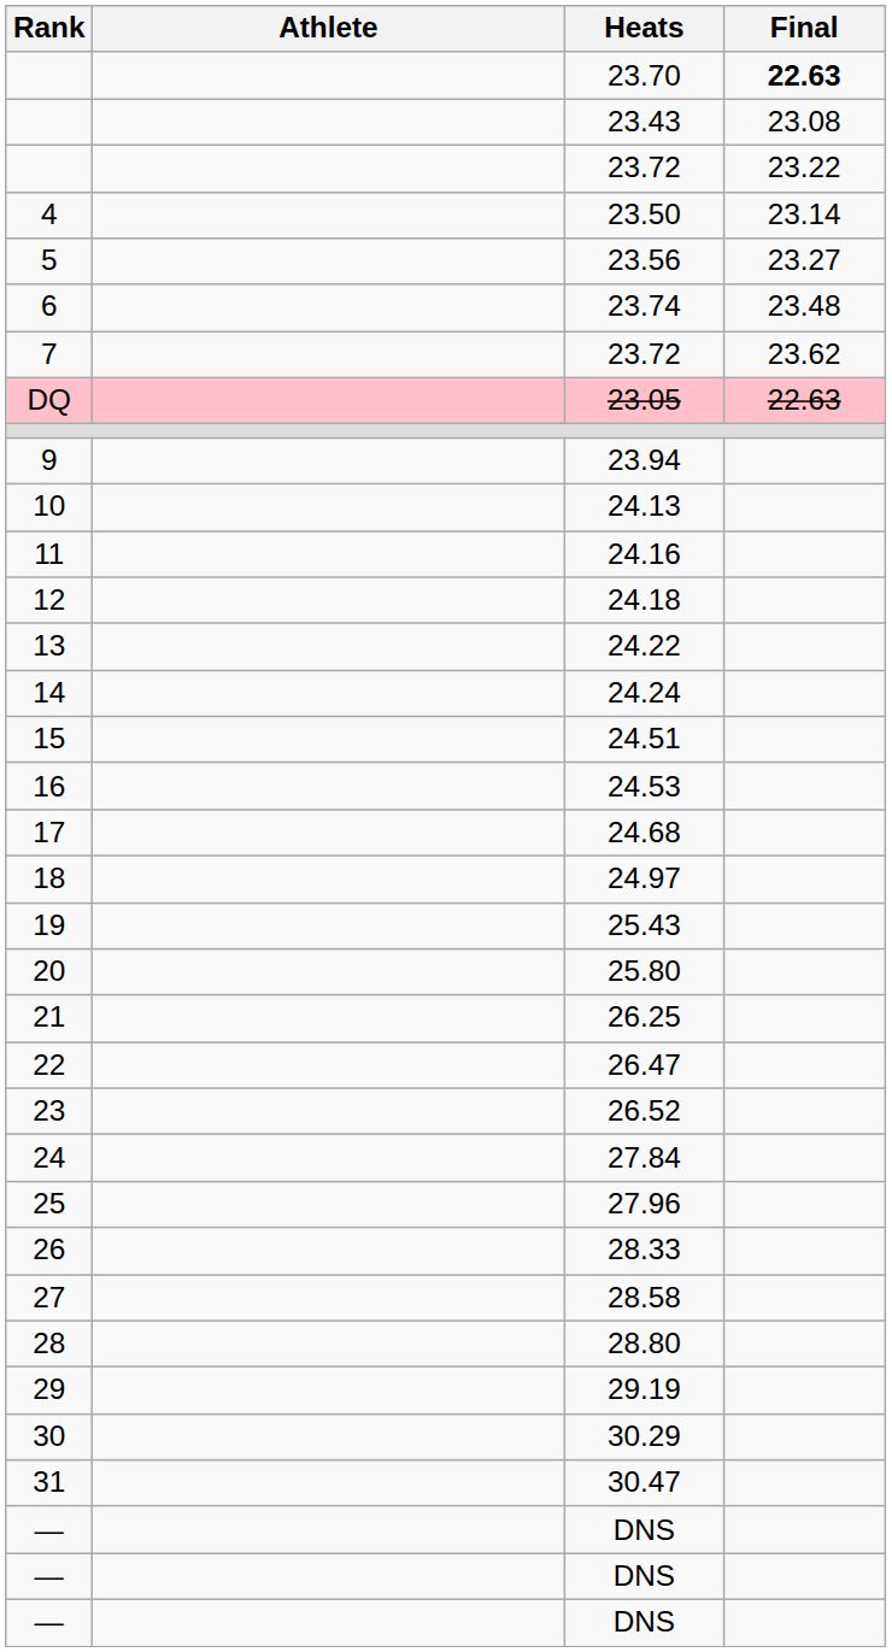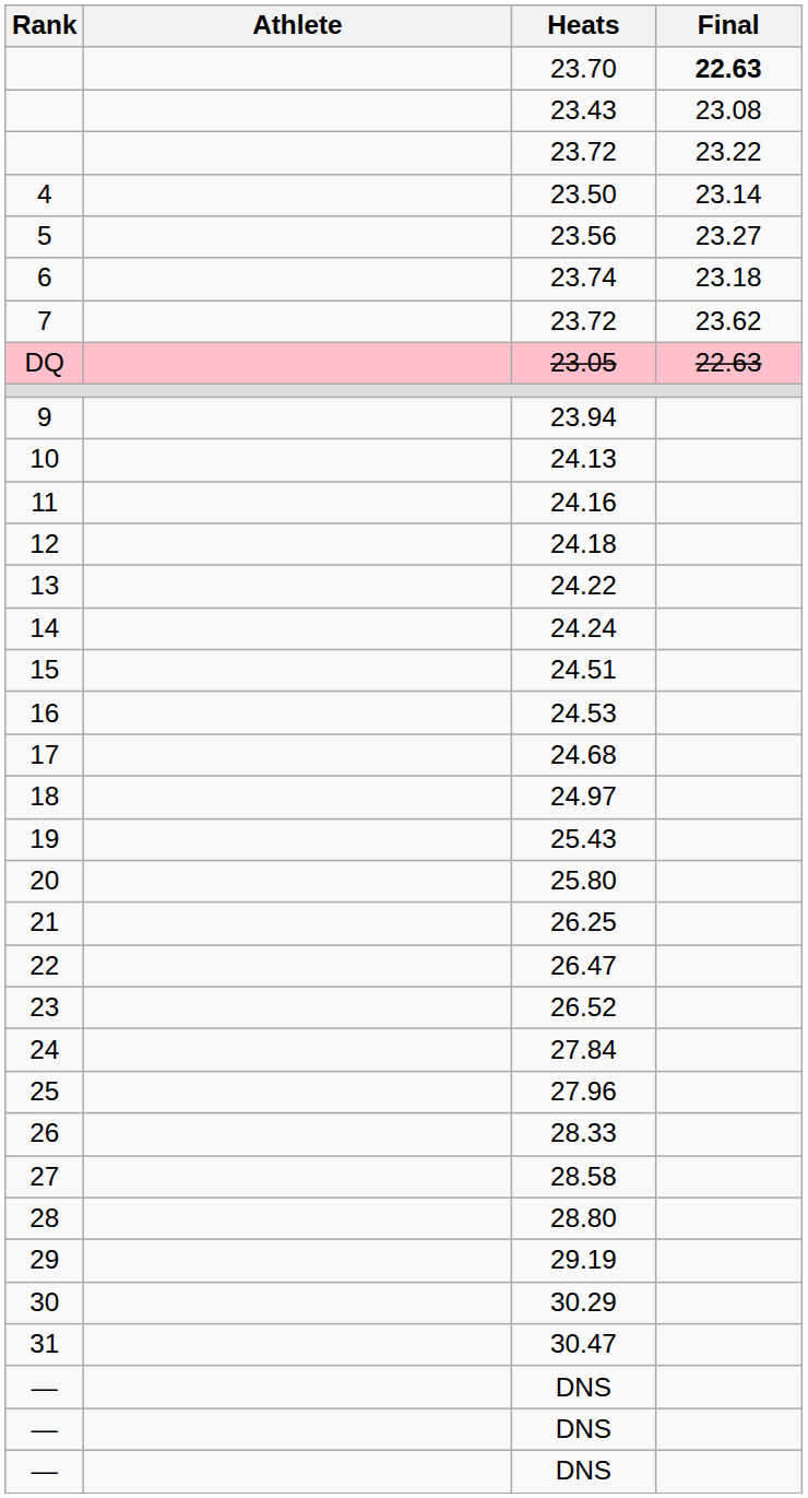23.74 | Final: 23.48 -> 23.18
